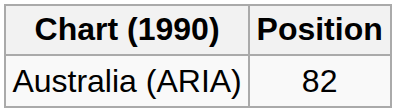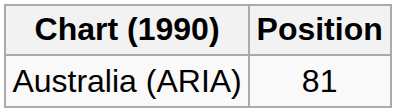Australia (ARIA) | Position: 82 -> 81
